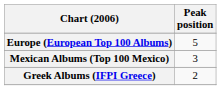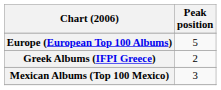rows swapped: Greek Albums (IFPI Greece) <-> Mexican Albums (Top 100 Mexico)
